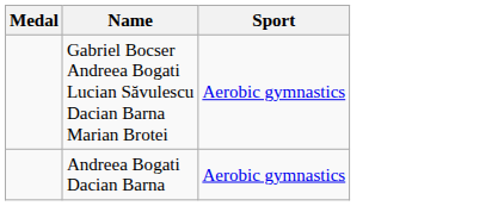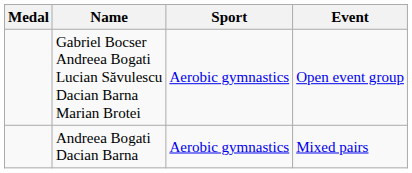+ column: Event | Open event group | Mixed pairs
